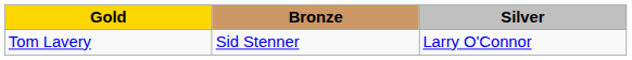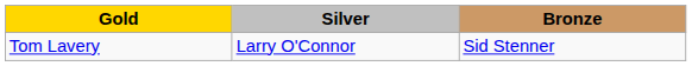columns swapped: Silver <-> Bronze
